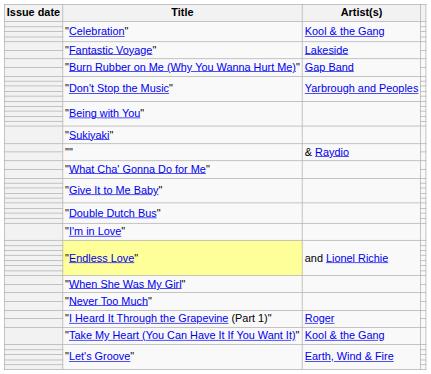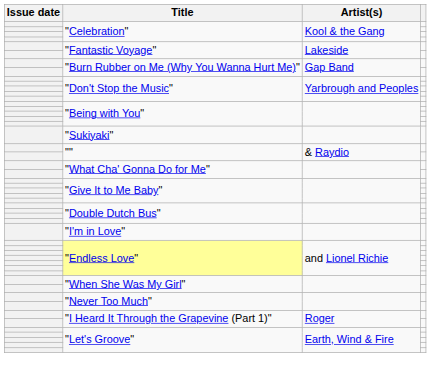- row: "Take My Heart (You Can Have It If You Want It)" | Kool & the Gang
